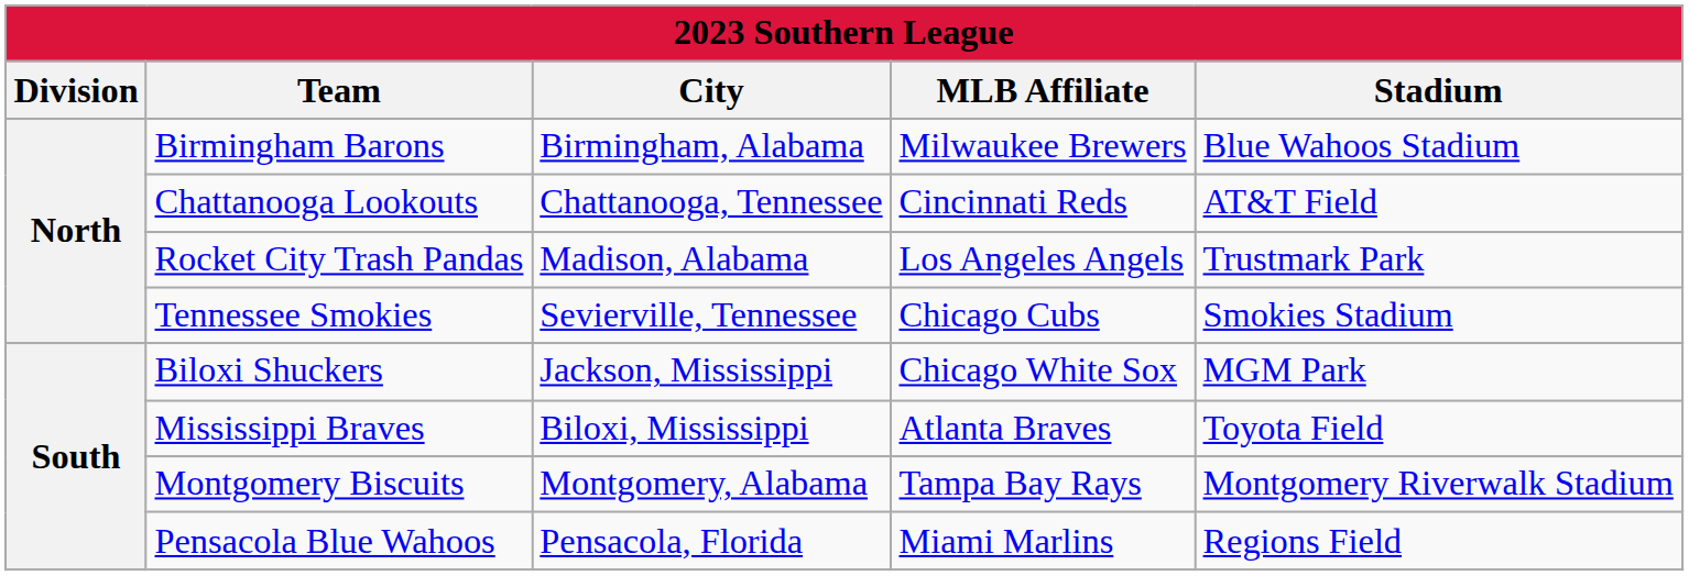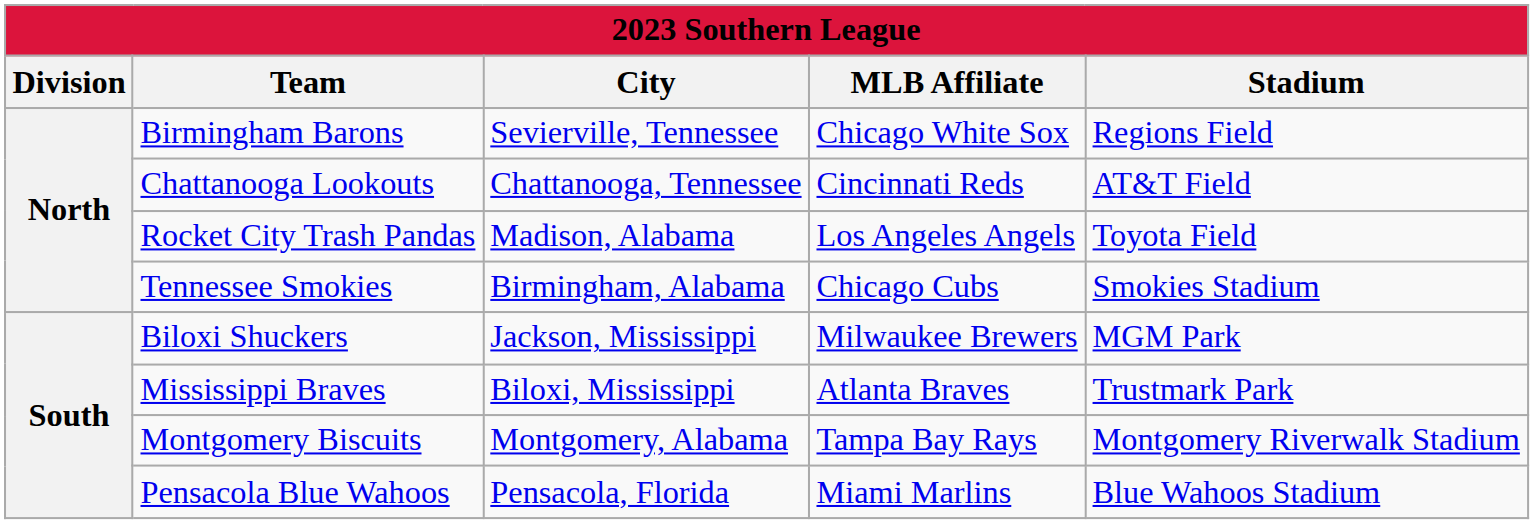Birmingham Barons | City: Birmingham, Alabama -> Sevierville, Tennessee
Birmingham Barons | MLB Affiliate: Milwaukee Brewers -> Chicago White Sox
Birmingham Barons | Stadium: Blue Wahoos Stadium -> Regions Field
Rocket City Trash Pandas | Stadium: Trustmark Park -> Toyota Field
Tennessee Smokies | City: Sevierville, Tennessee -> Birmingham, Alabama
Biloxi Shuckers | MLB Affiliate: Chicago White Sox -> Milwaukee Brewers
Mississippi Braves | Stadium: Toyota Field -> Trustmark Park
Pensacola Blue Wahoos | Stadium: Regions Field -> Blue Wahoos Stadium
